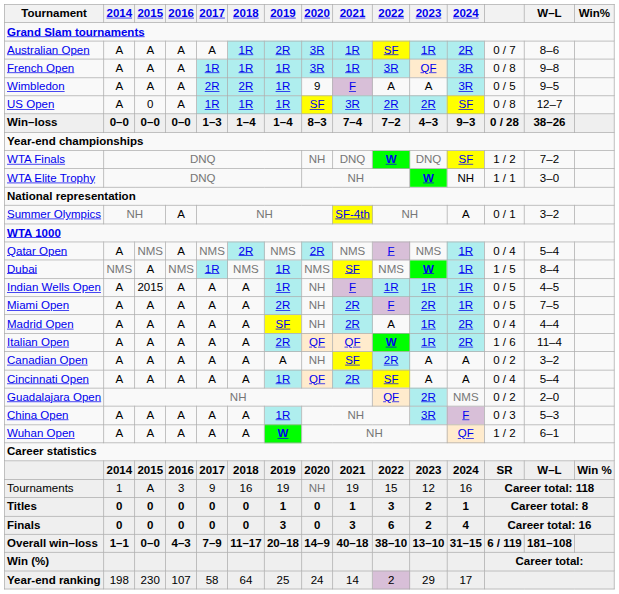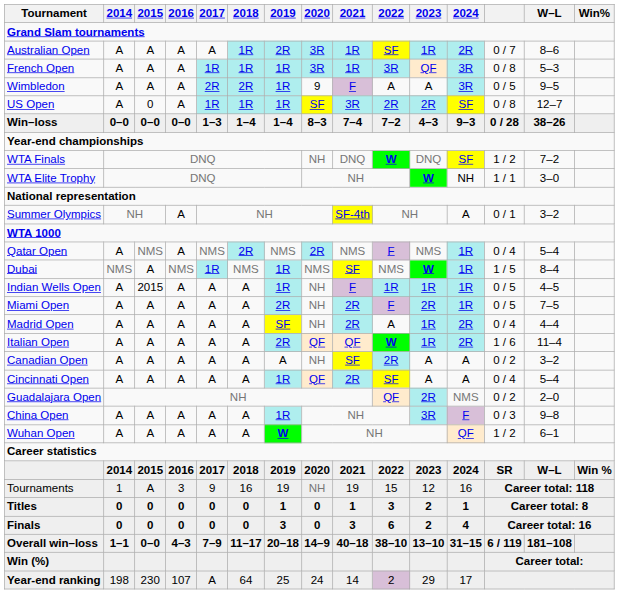French Open | W–L: 9–8 -> 5–3
China Open | W–L: 5–3 -> 9–8
Year-end ranking | 2017: 58 -> A
